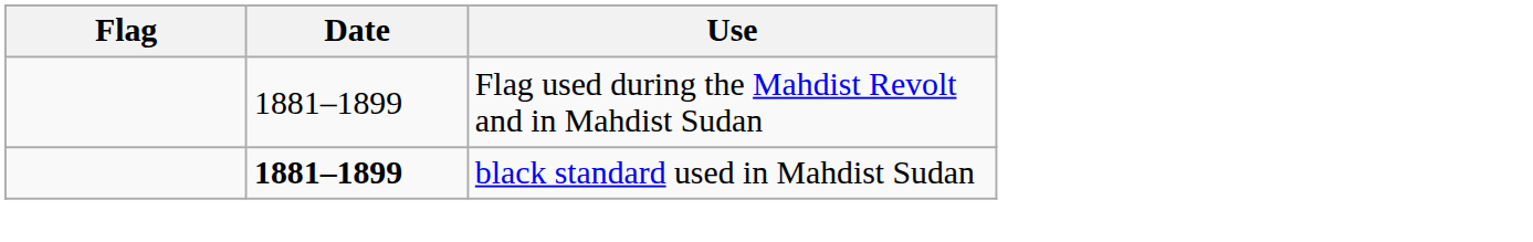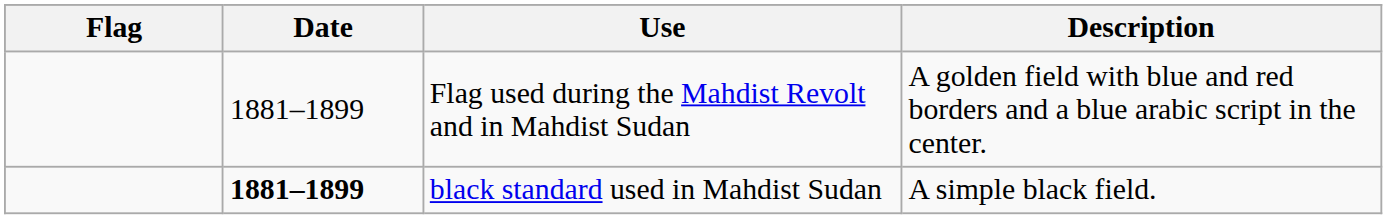+ column: Description | A golden field with blue and red borders and a blue arabic script in the center. | A simple black field.
